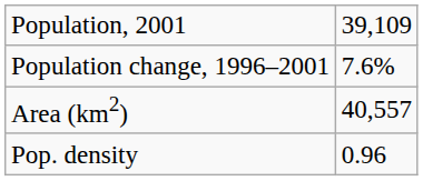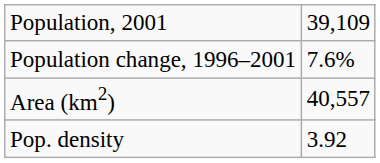Pop. density | column 2: 0.96 -> 3.92
